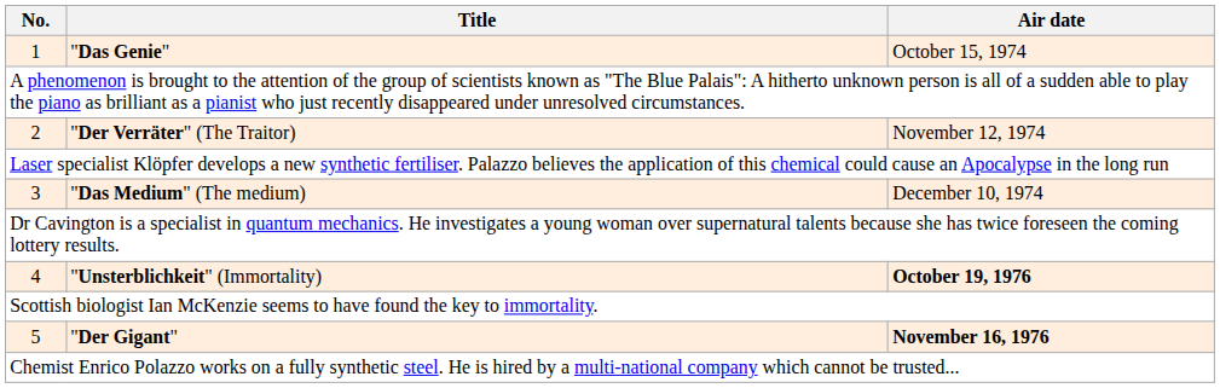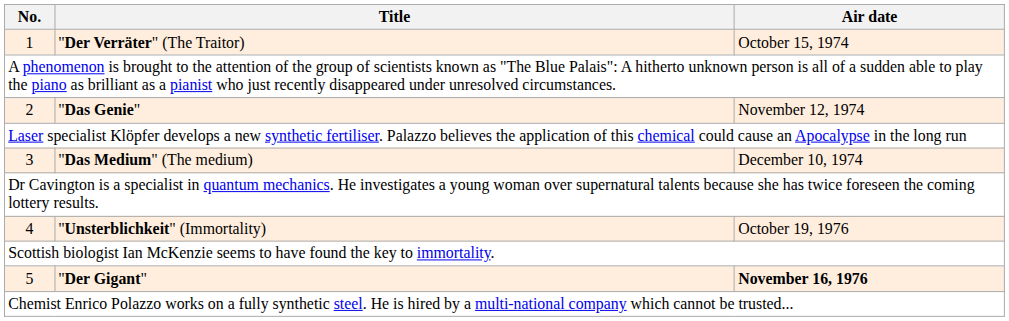1 | Title: "Das Genie" -> "Der Verräter" (The Traitor)
2 | Title: "Der Verräter" (The Traitor) -> "Das Genie"
4 | Air date: bold -> normal
